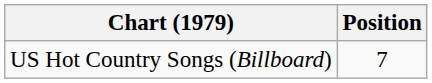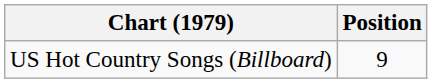US Hot Country Songs (Billboard) | Position: 7 -> 9
